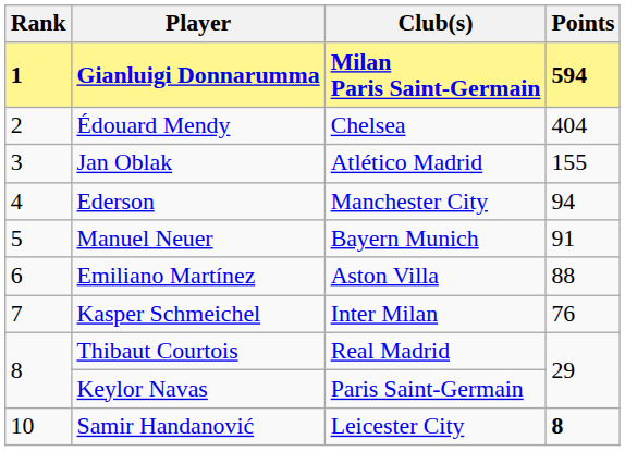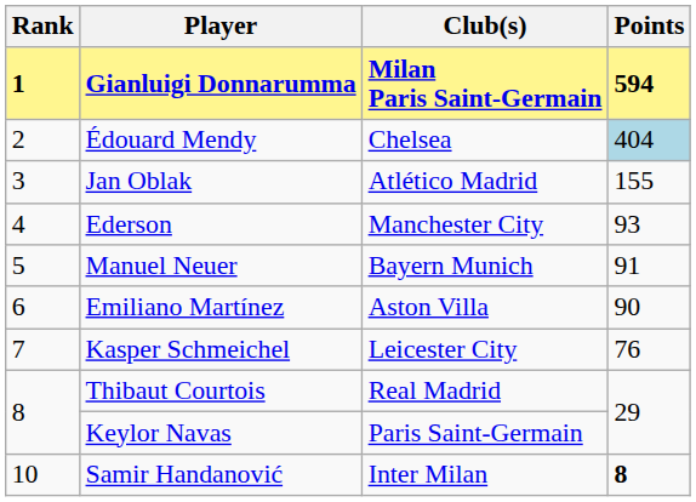Édouard Mendy | Points: no background -> lightblue background
Ederson | Points: 94 -> 93
Emiliano Martínez | Points: 88 -> 90
Kasper Schmeichel | Club(s): Inter Milan -> Leicester City
Samir Handanović | Club(s): Leicester City -> Inter Milan
